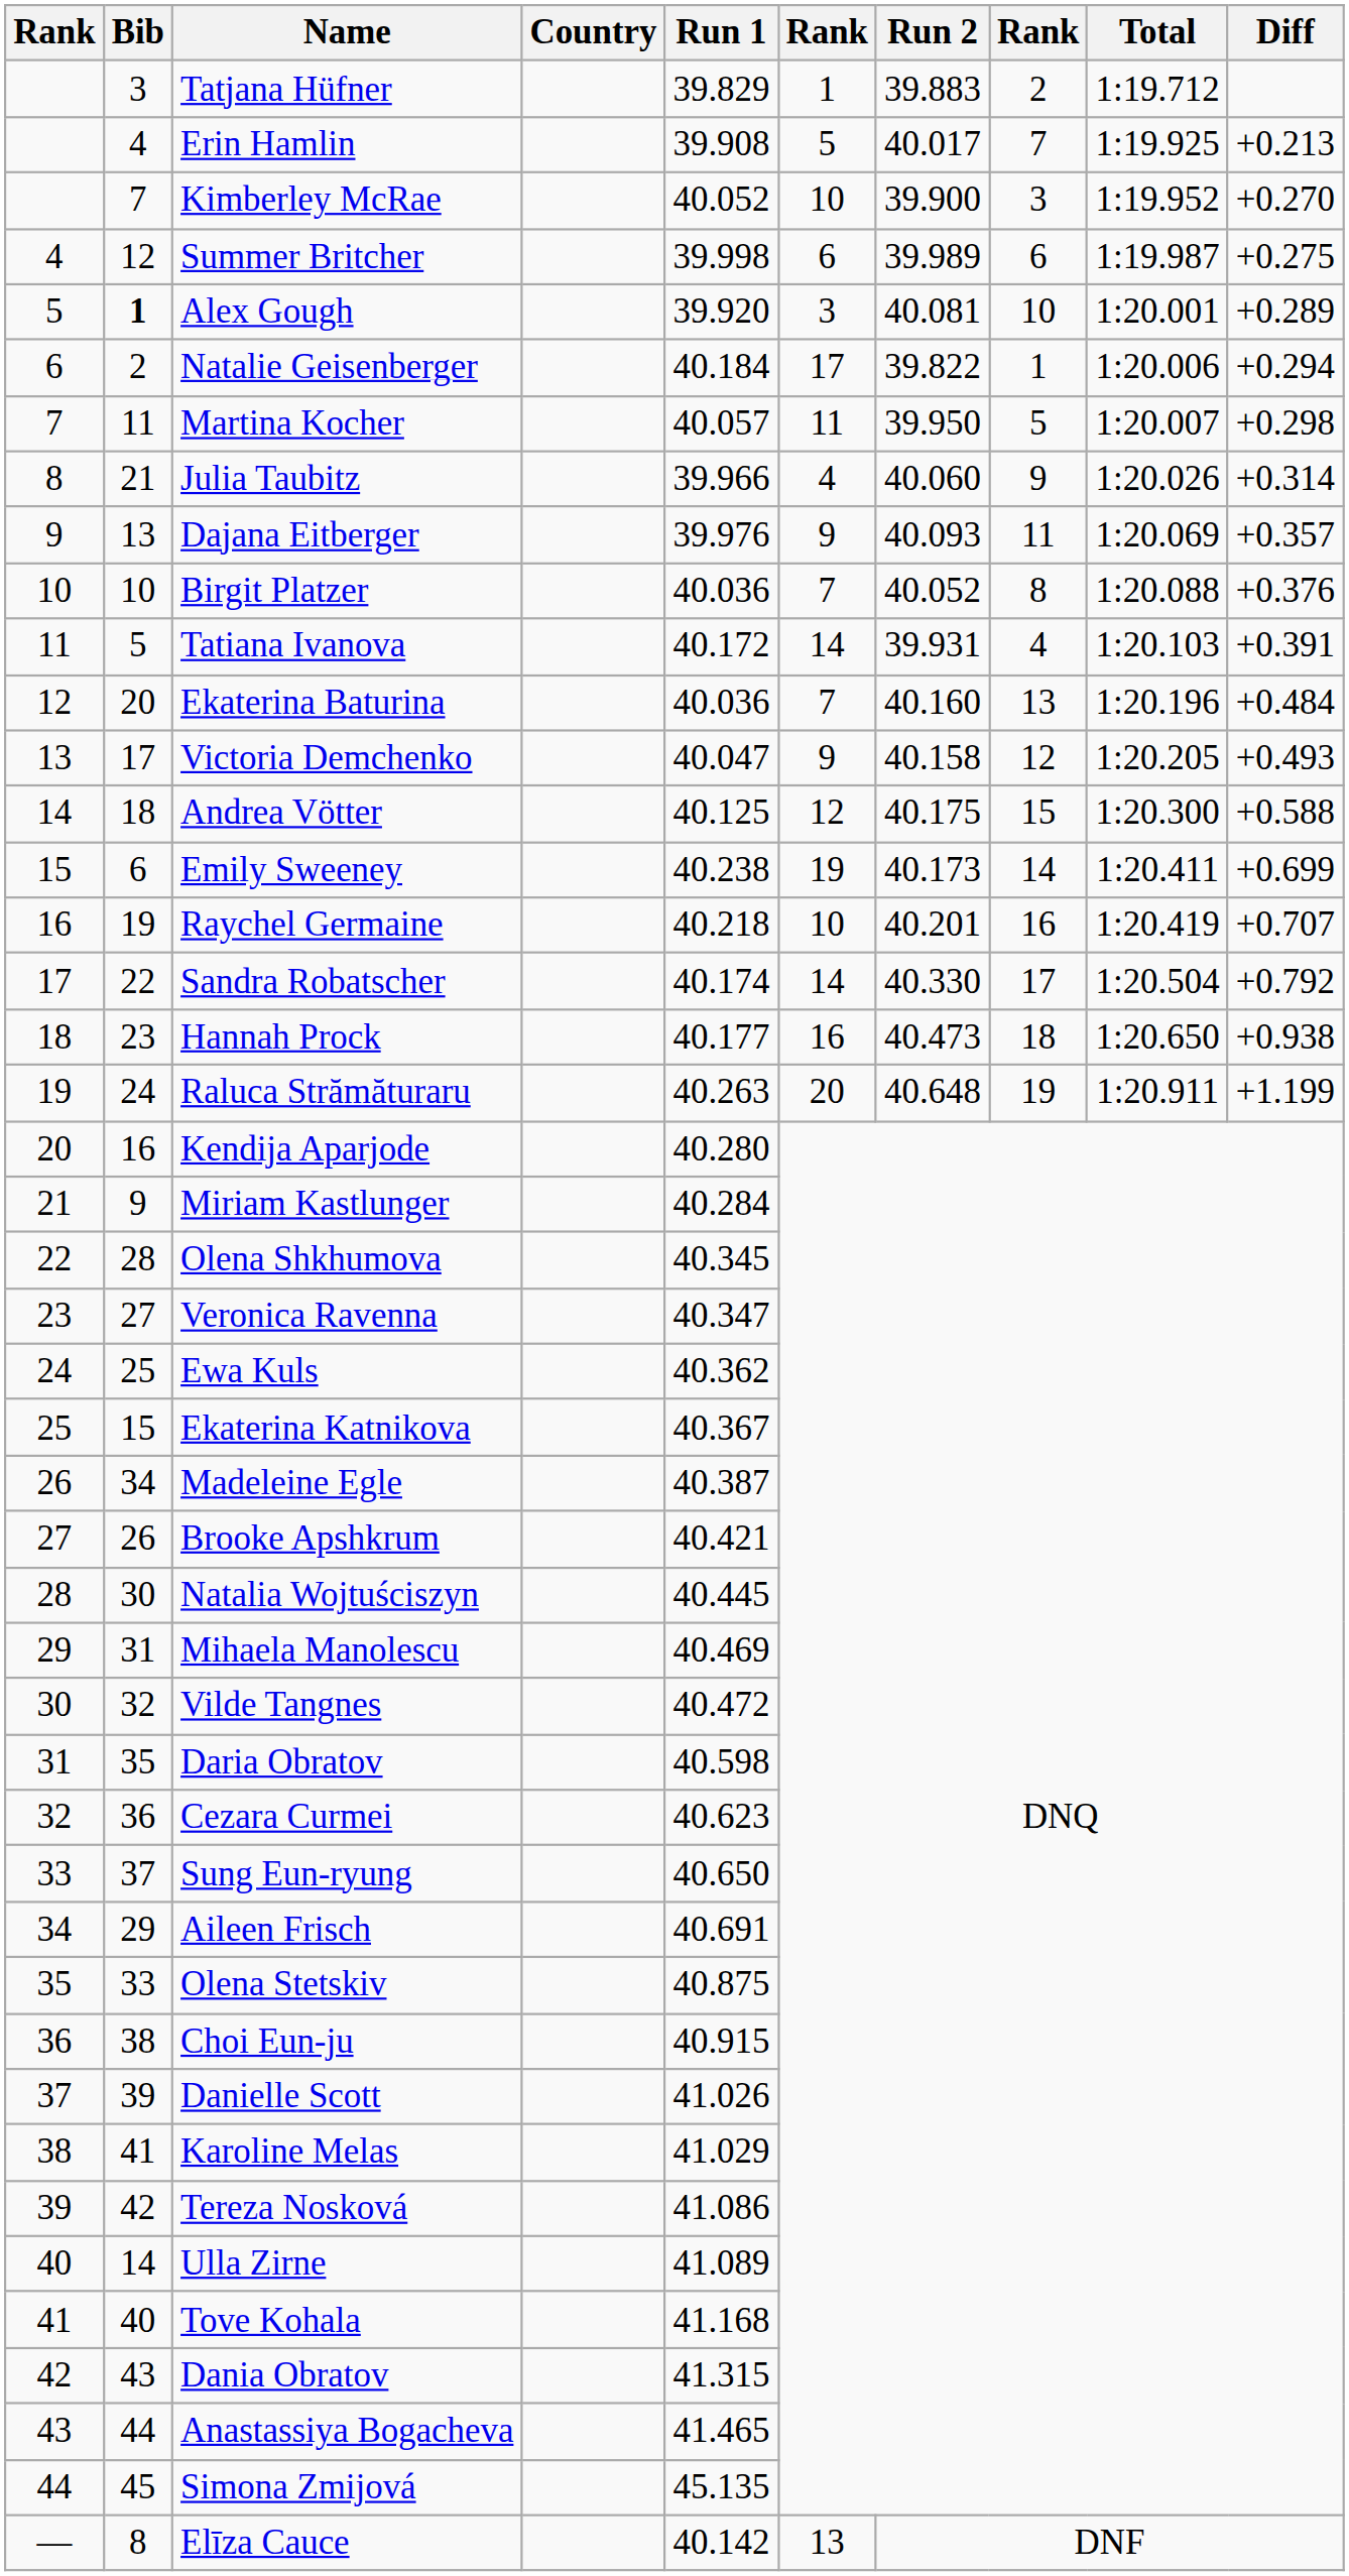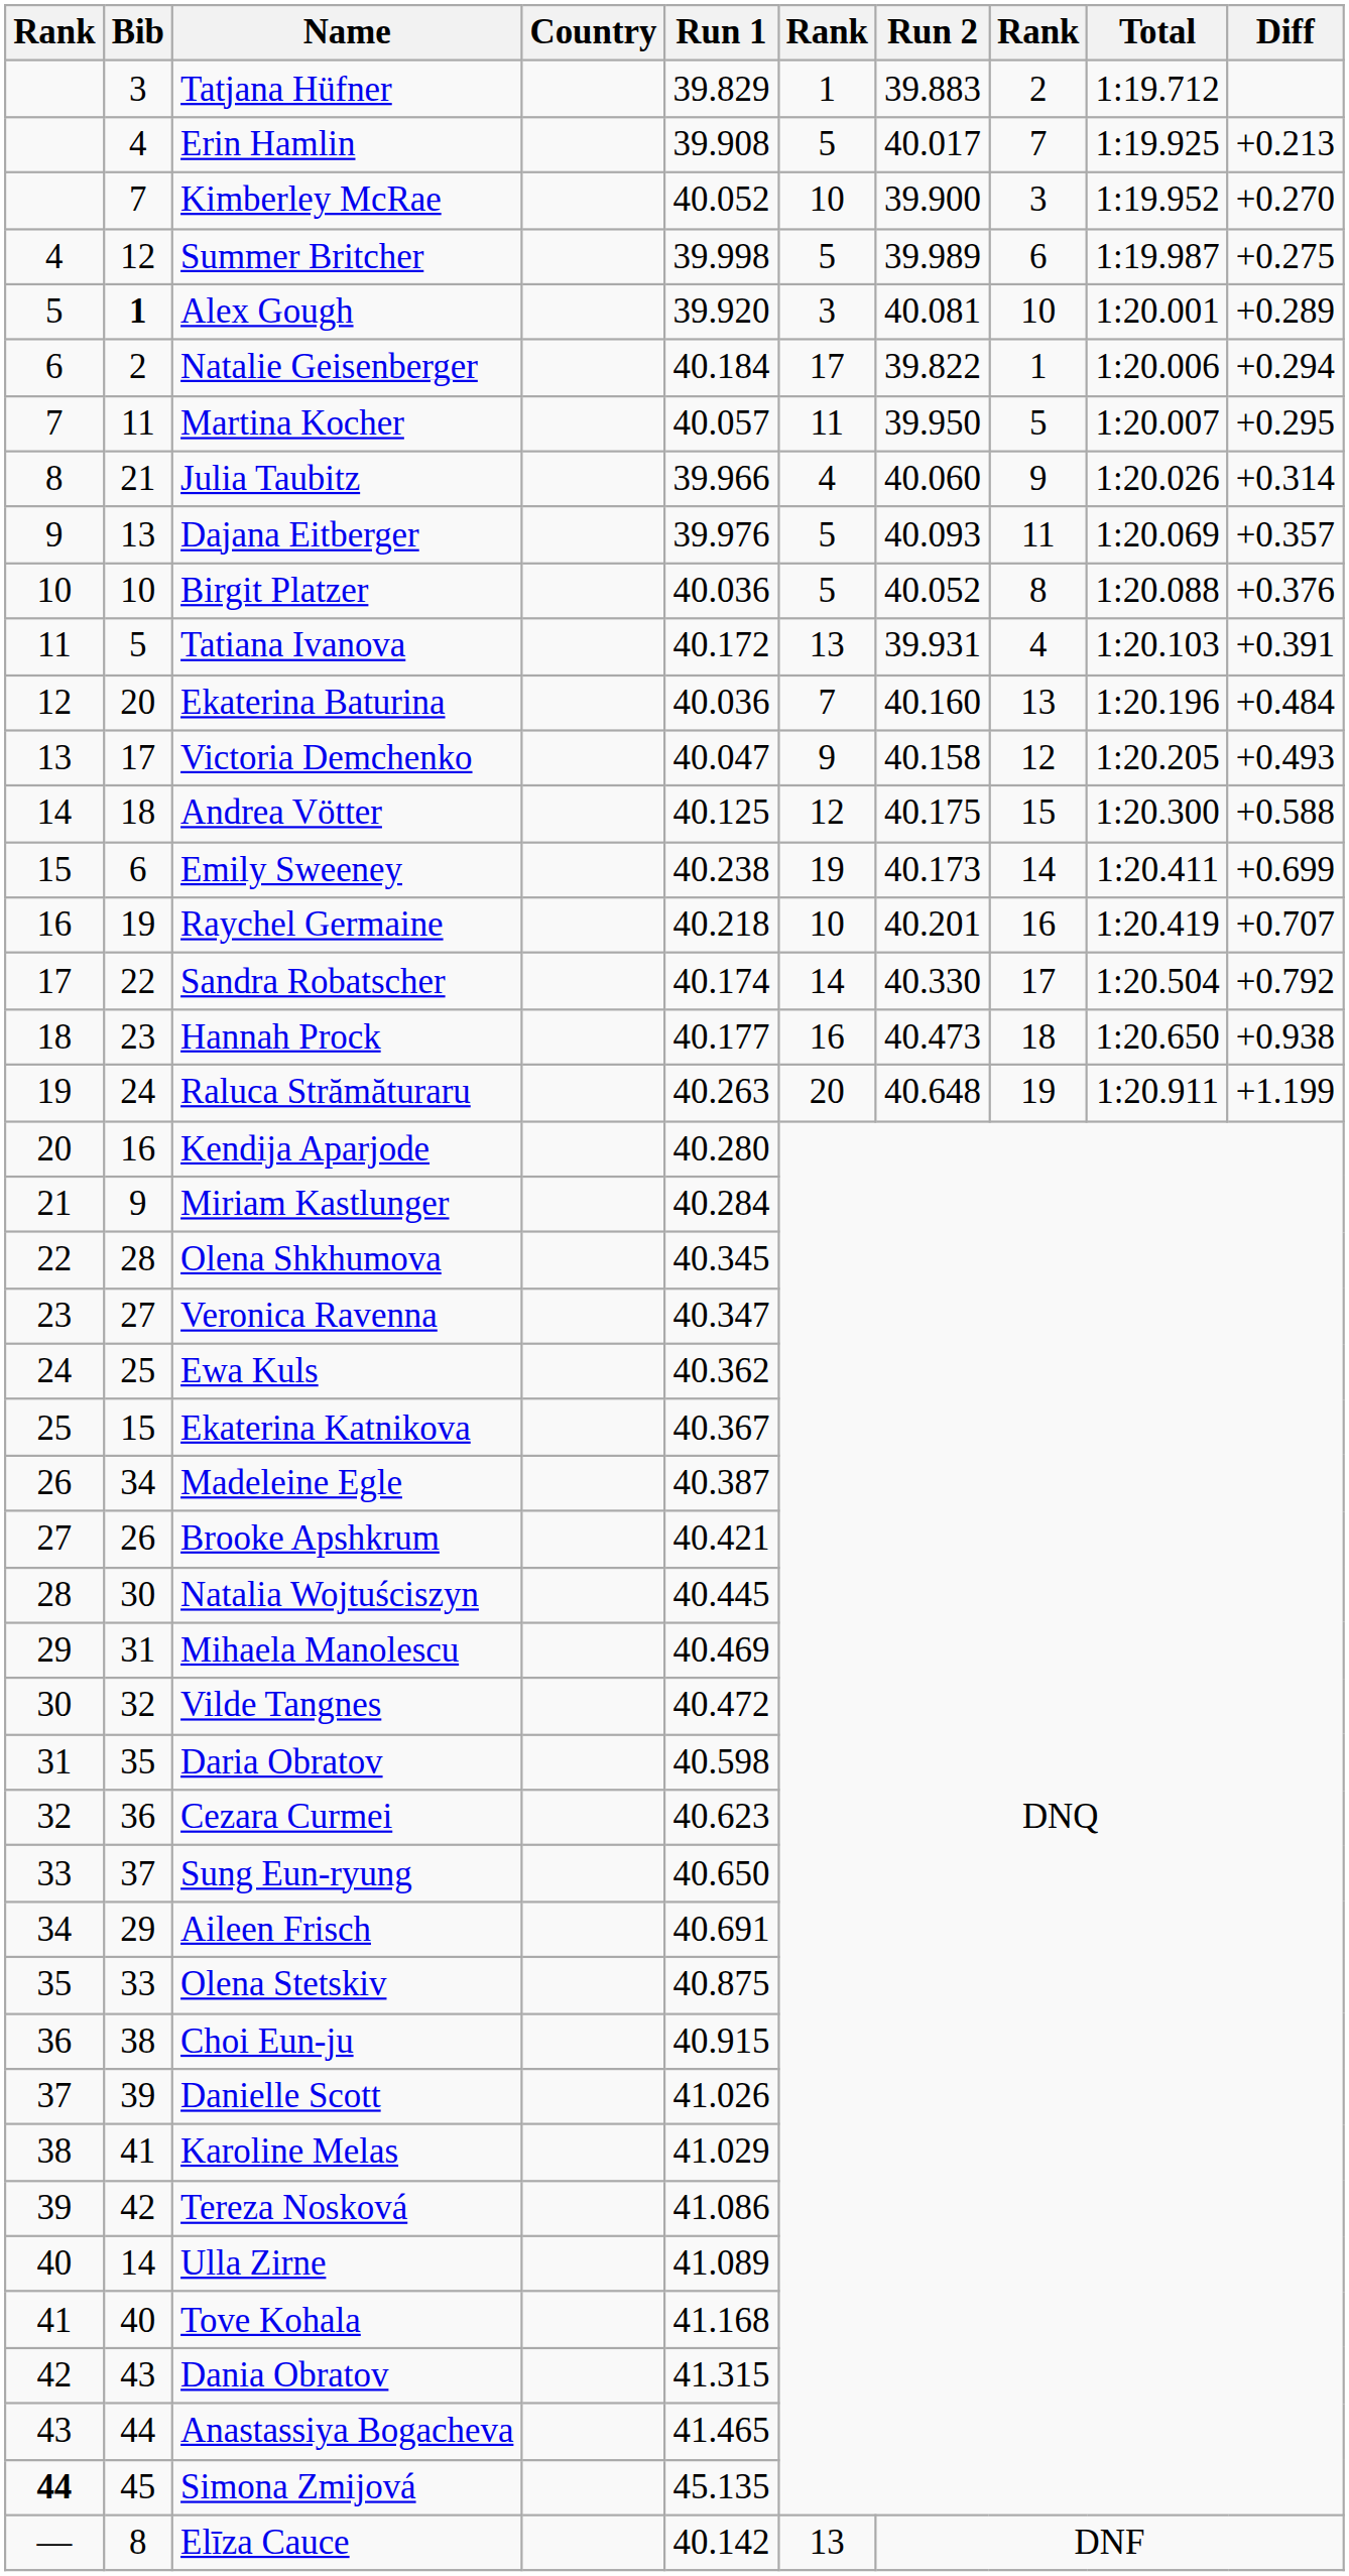Summer Britcher | column 6: 6 -> 5
Martina Kocher | Diff: +0.298 -> +0.295
Dajana Eitberger | column 6: 9 -> 5
Birgit Platzer | column 6: 7 -> 5
Tatiana Ivanova | column 6: 14 -> 13
Simona Zmijová | column 1: normal -> bold
